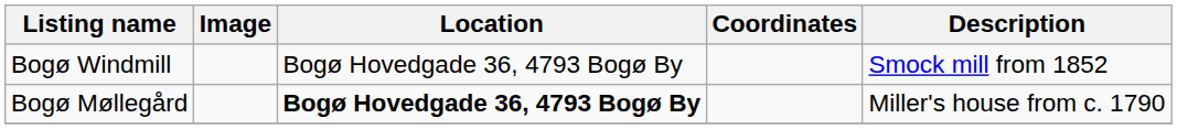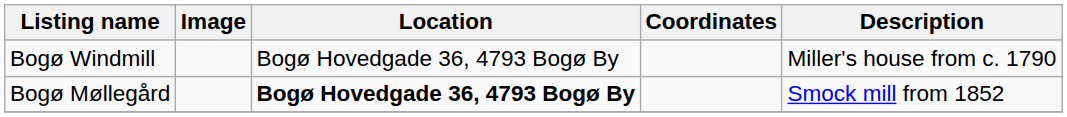Bogø Windmill | Description: Smock mill from 1852 -> Miller's house from c. 1790
Bogø Møllegård | Description: Miller's house from c. 1790 -> Smock mill from 1852
